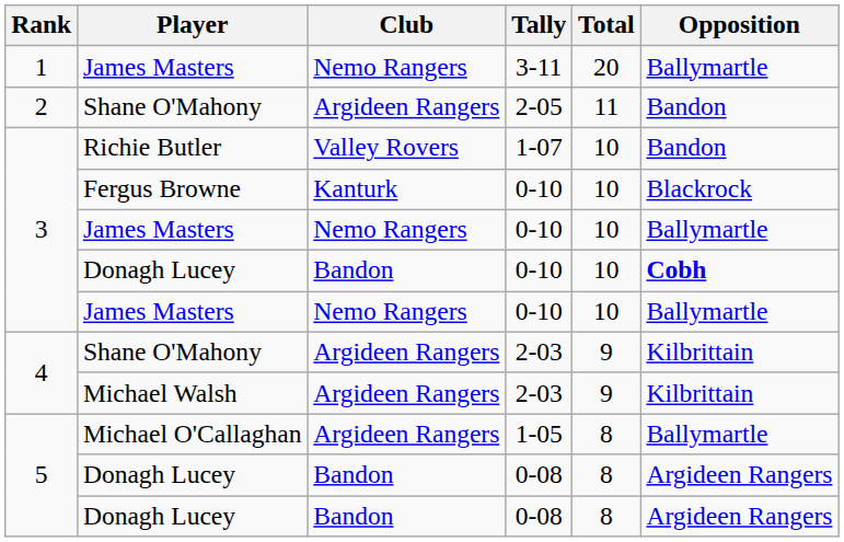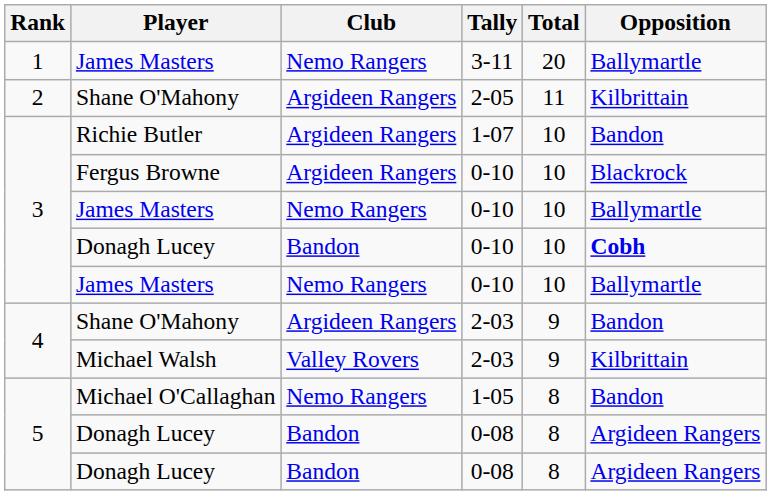Shane O'Mahony / 2-05 | Opposition: Bandon -> Kilbrittain
Richie Butler | Club: Valley Rovers -> Argideen Rangers
Fergus Browne | Club: Kanturk -> Argideen Rangers
Shane O'Mahony / 2-03 | Opposition: Kilbrittain -> Bandon
Michael Walsh | Club: Argideen Rangers -> Valley Rovers
Michael O'Callaghan | Club: Argideen Rangers -> Nemo Rangers
Michael O'Callaghan | Opposition: Ballymartle -> Bandon
